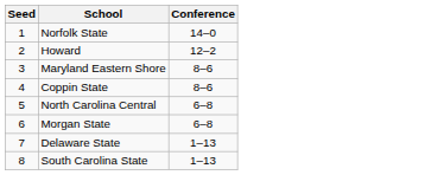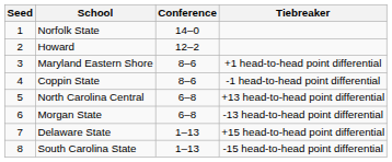+ column: Tiebreaker | +1 head-to-head point differential | -1 head-to-head point differential | +13 head-to-head point differential | -13 head-to-head point differential | +15 head-to-head point differential | -15 head-to-head point differential
